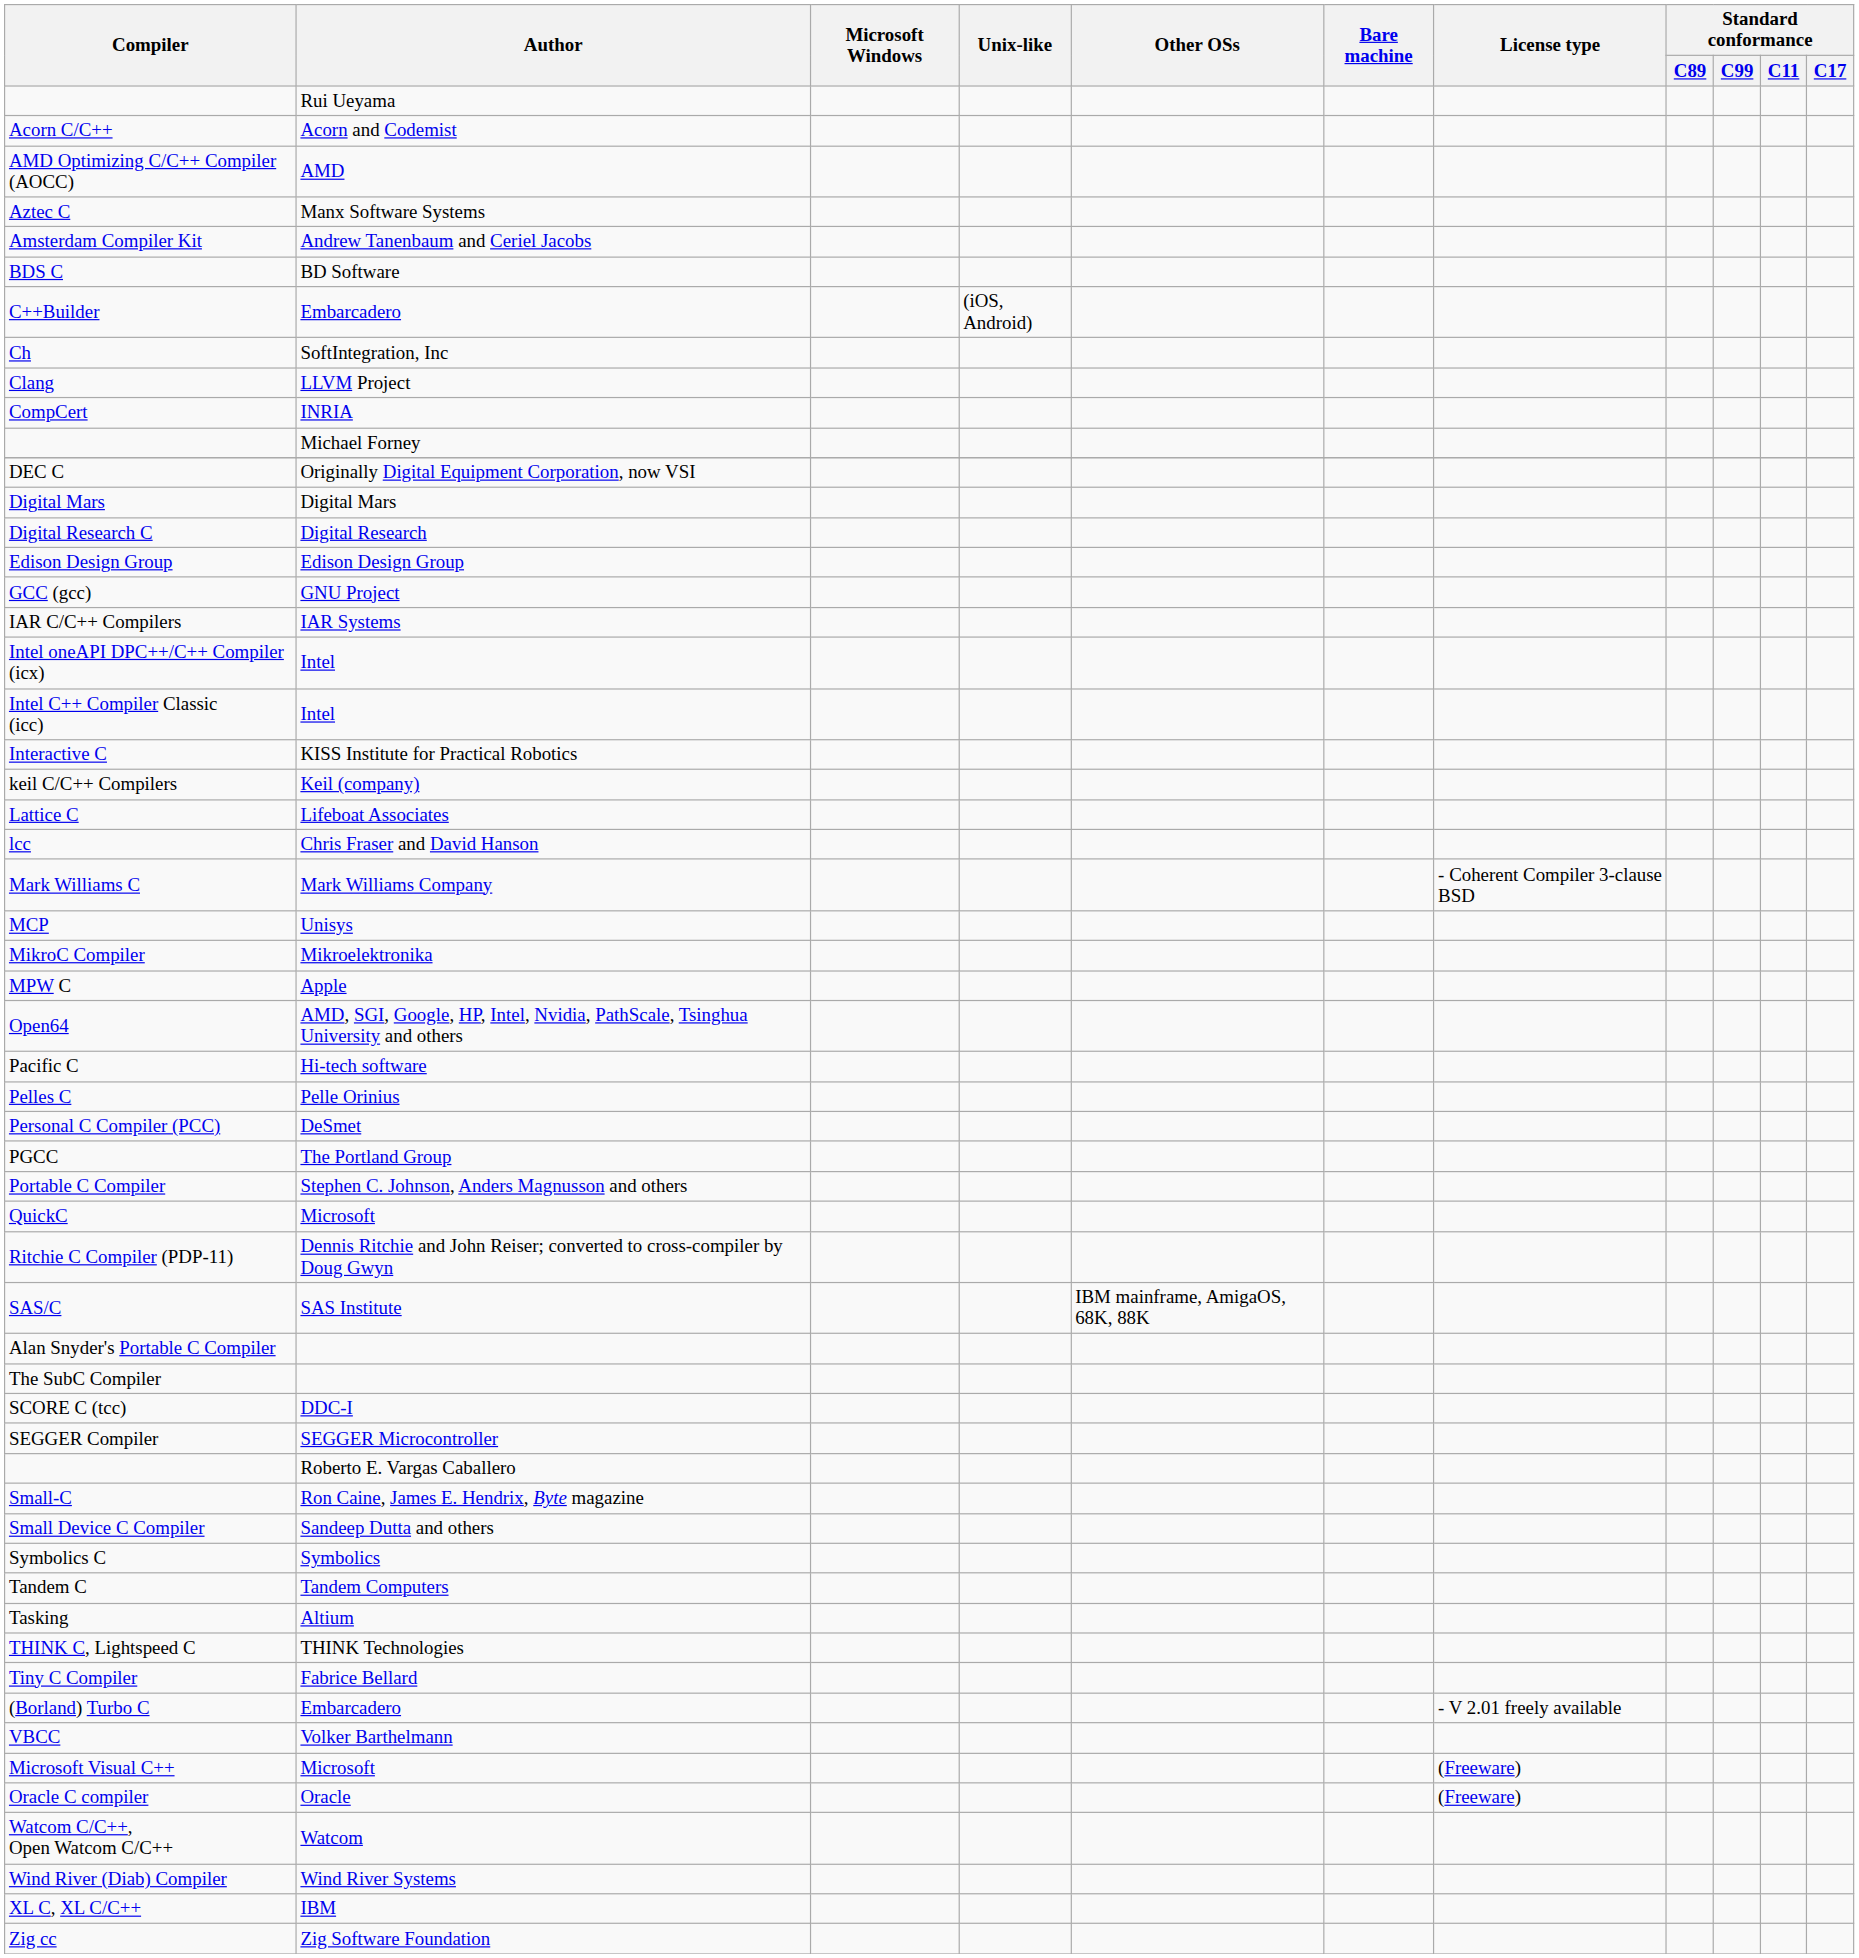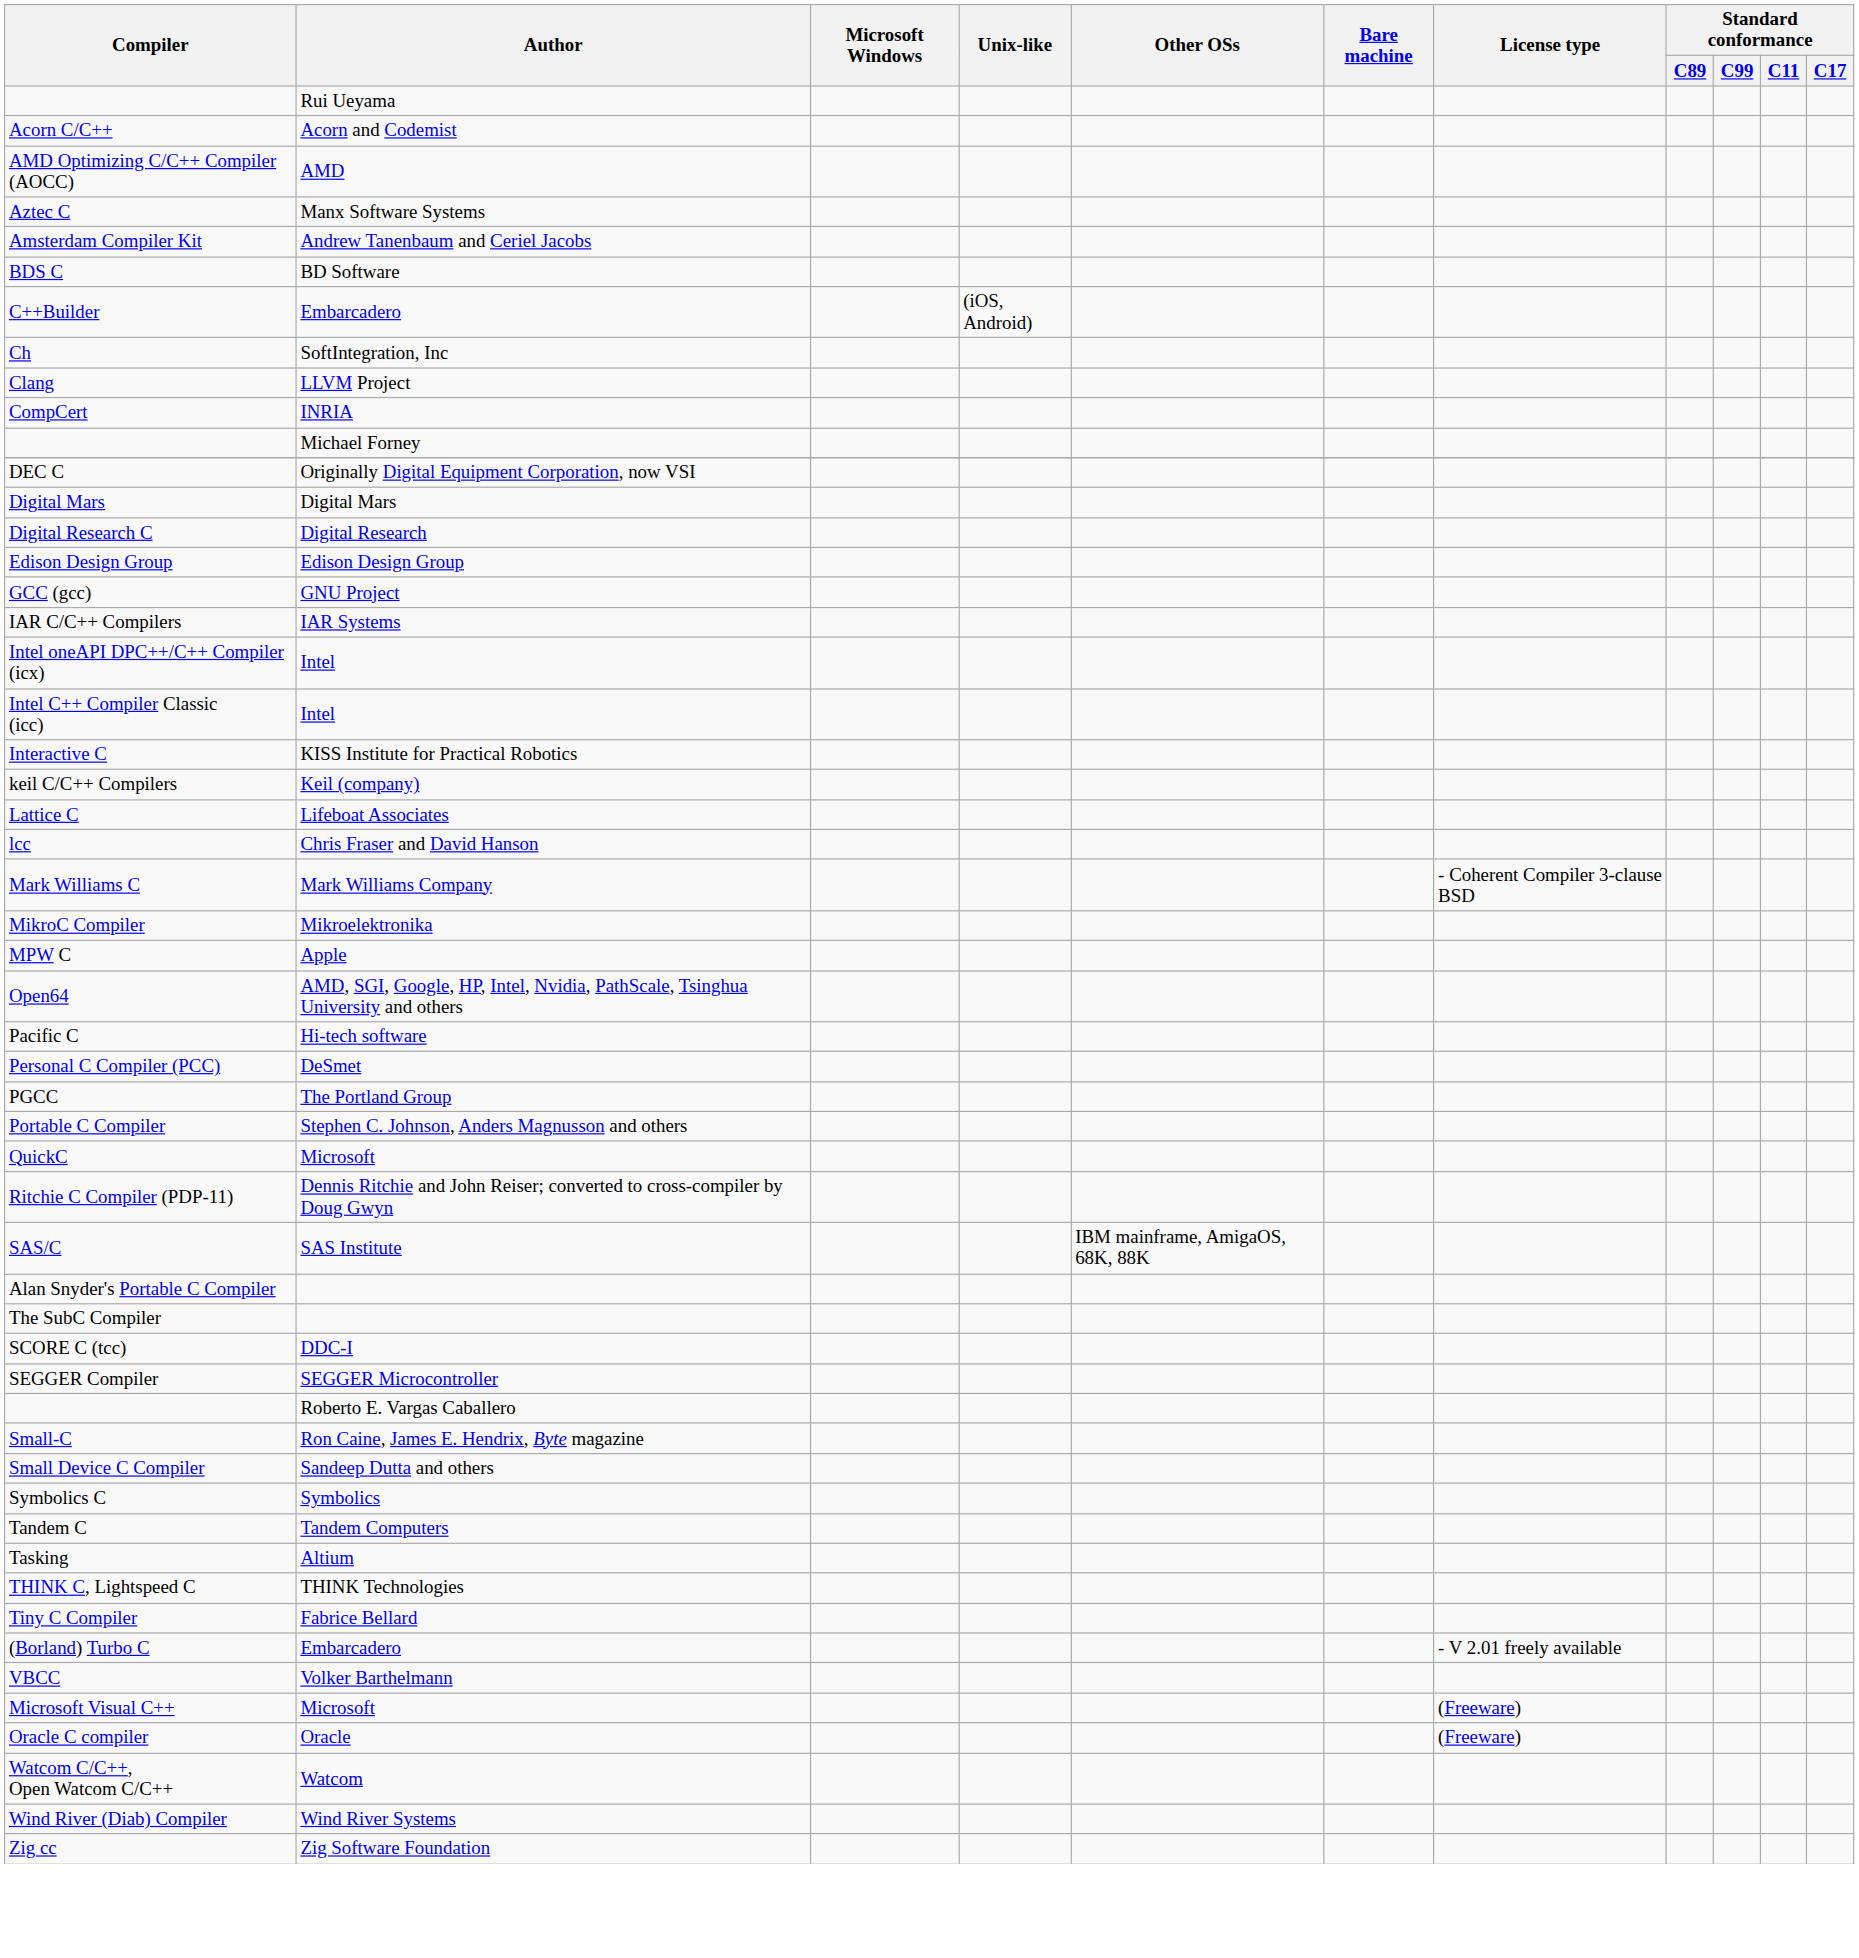- row: MCP | Unisys
- row: Pelles C | Pelle Orinius
- row: XL C, XL C/C++ | IBM
